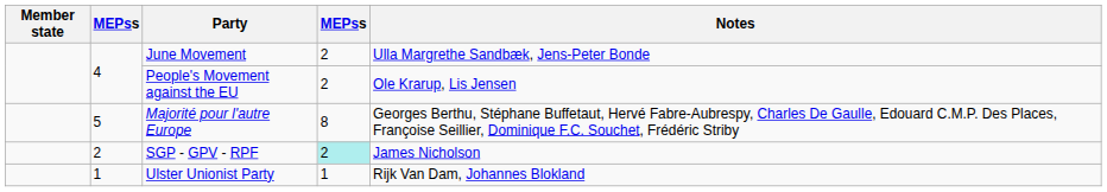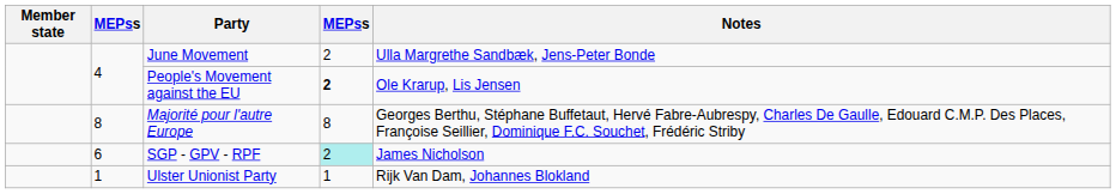People's Movement against the EU | column 4: normal -> bold
Majorité pour l'autre Europe | column 2: 5 -> 8
SGP - GPV - RPF | column 2: 2 -> 6
